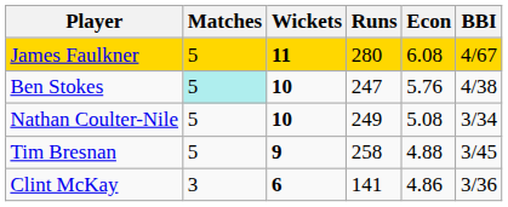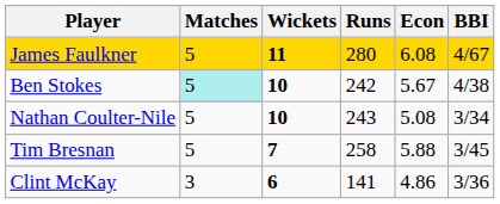Ben Stokes | Runs: 247 -> 242
Ben Stokes | Econ: 5.76 -> 5.67
Nathan Coulter-Nile | Runs: 249 -> 243
Tim Bresnan | Wickets: 9 -> 7
Tim Bresnan | Econ: 4.88 -> 5.88
